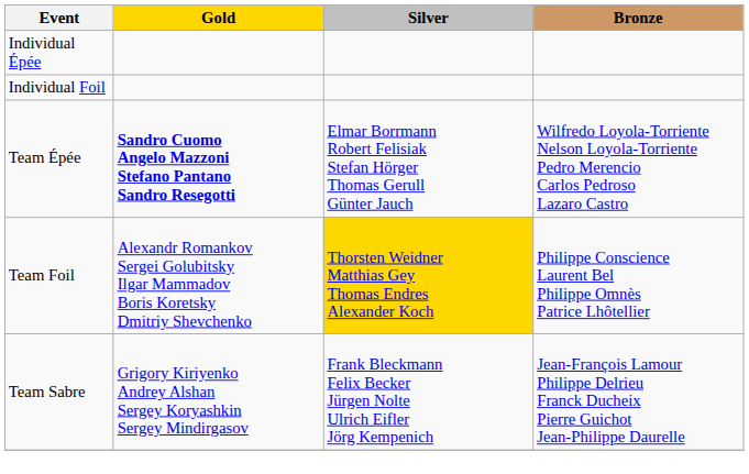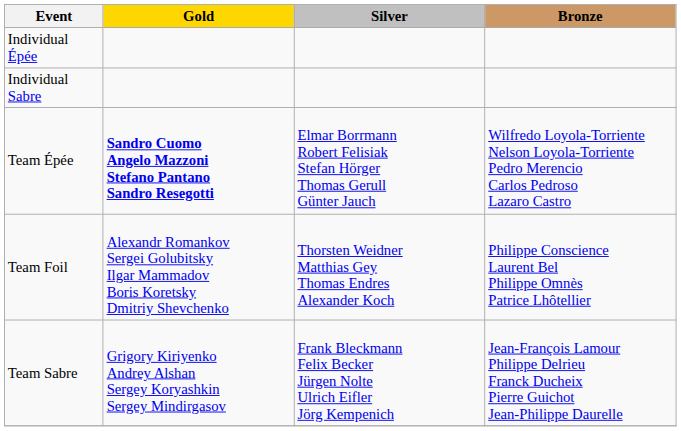- row: Individual Foil
+ row: Individual Sabre
Team Foil | Silver: gold background -> no background
